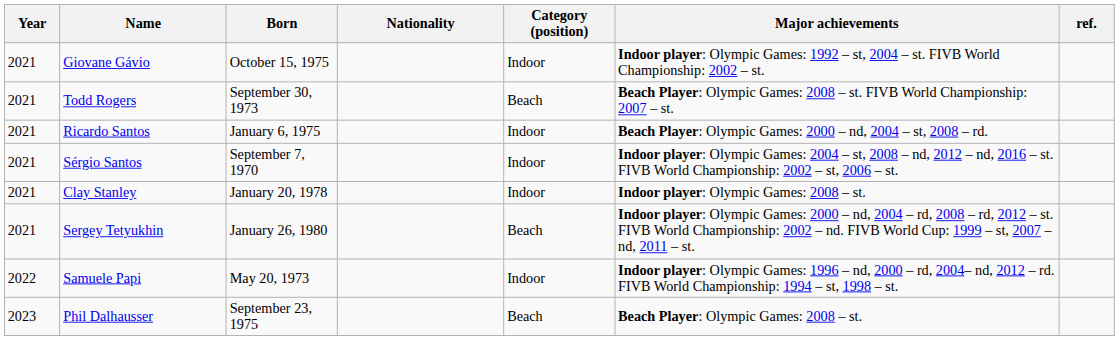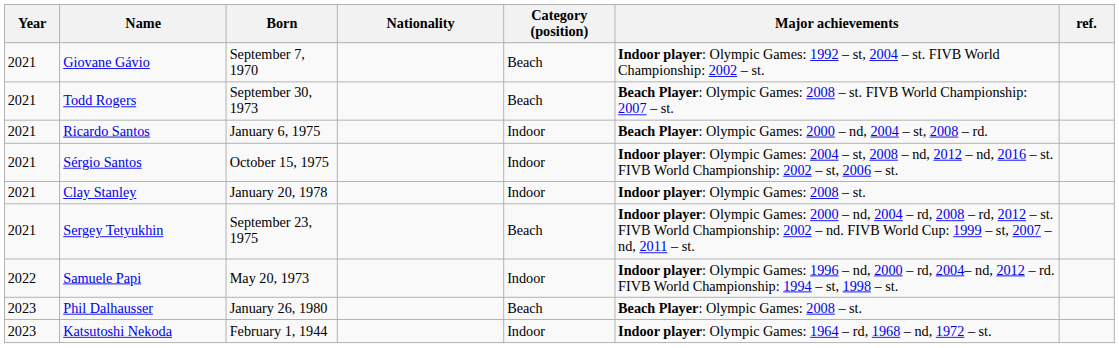Giovane Gávio | Born: October 15, 1975 -> September 7, 1970
Giovane Gávio | Category (position): Indoor -> Beach
Sérgio Santos | Born: September 7, 1970 -> October 15, 1975
Sergey Tetyukhin | Born: January 26, 1980 -> September 23, 1975
Phil Dalhausser | Born: September 23, 1975 -> January 26, 1980
+ row: 2023 | Katsutoshi Nekoda | February 1, 1944 | Indoor | Indoor player: Olympic Games: 1964 – rd, 1968 – nd, 1972 – st.
